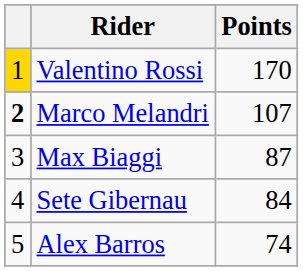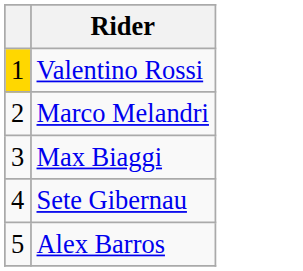- column: Points | 170 | 107 | 87 | 84 | 74
Marco Melandri | column 1: bold -> normal
